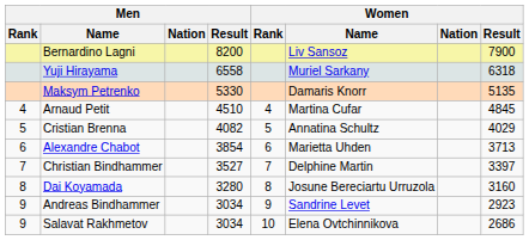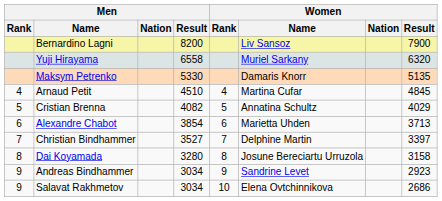Yuji Hirayama | Women / Result: 6318 -> 6320
Dai Koyamada | Women / Result: 3160 -> 3158
